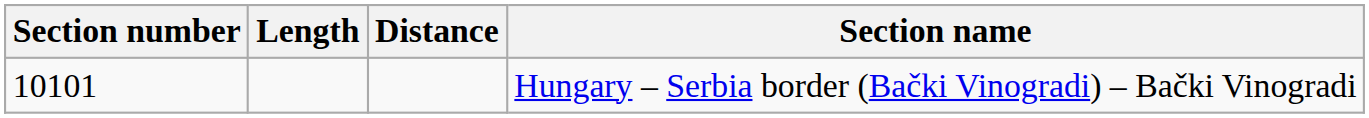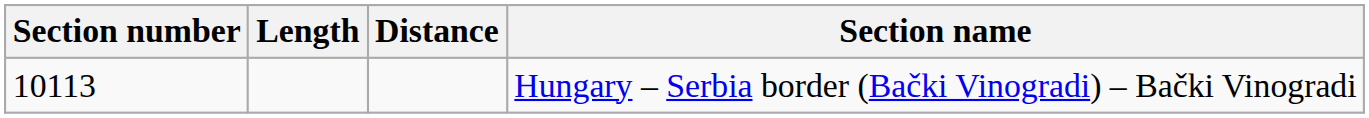Hungary – Serbia border (Bački Vinogradi) – Bački Vinogradi | Section number: 10101 -> 10113
